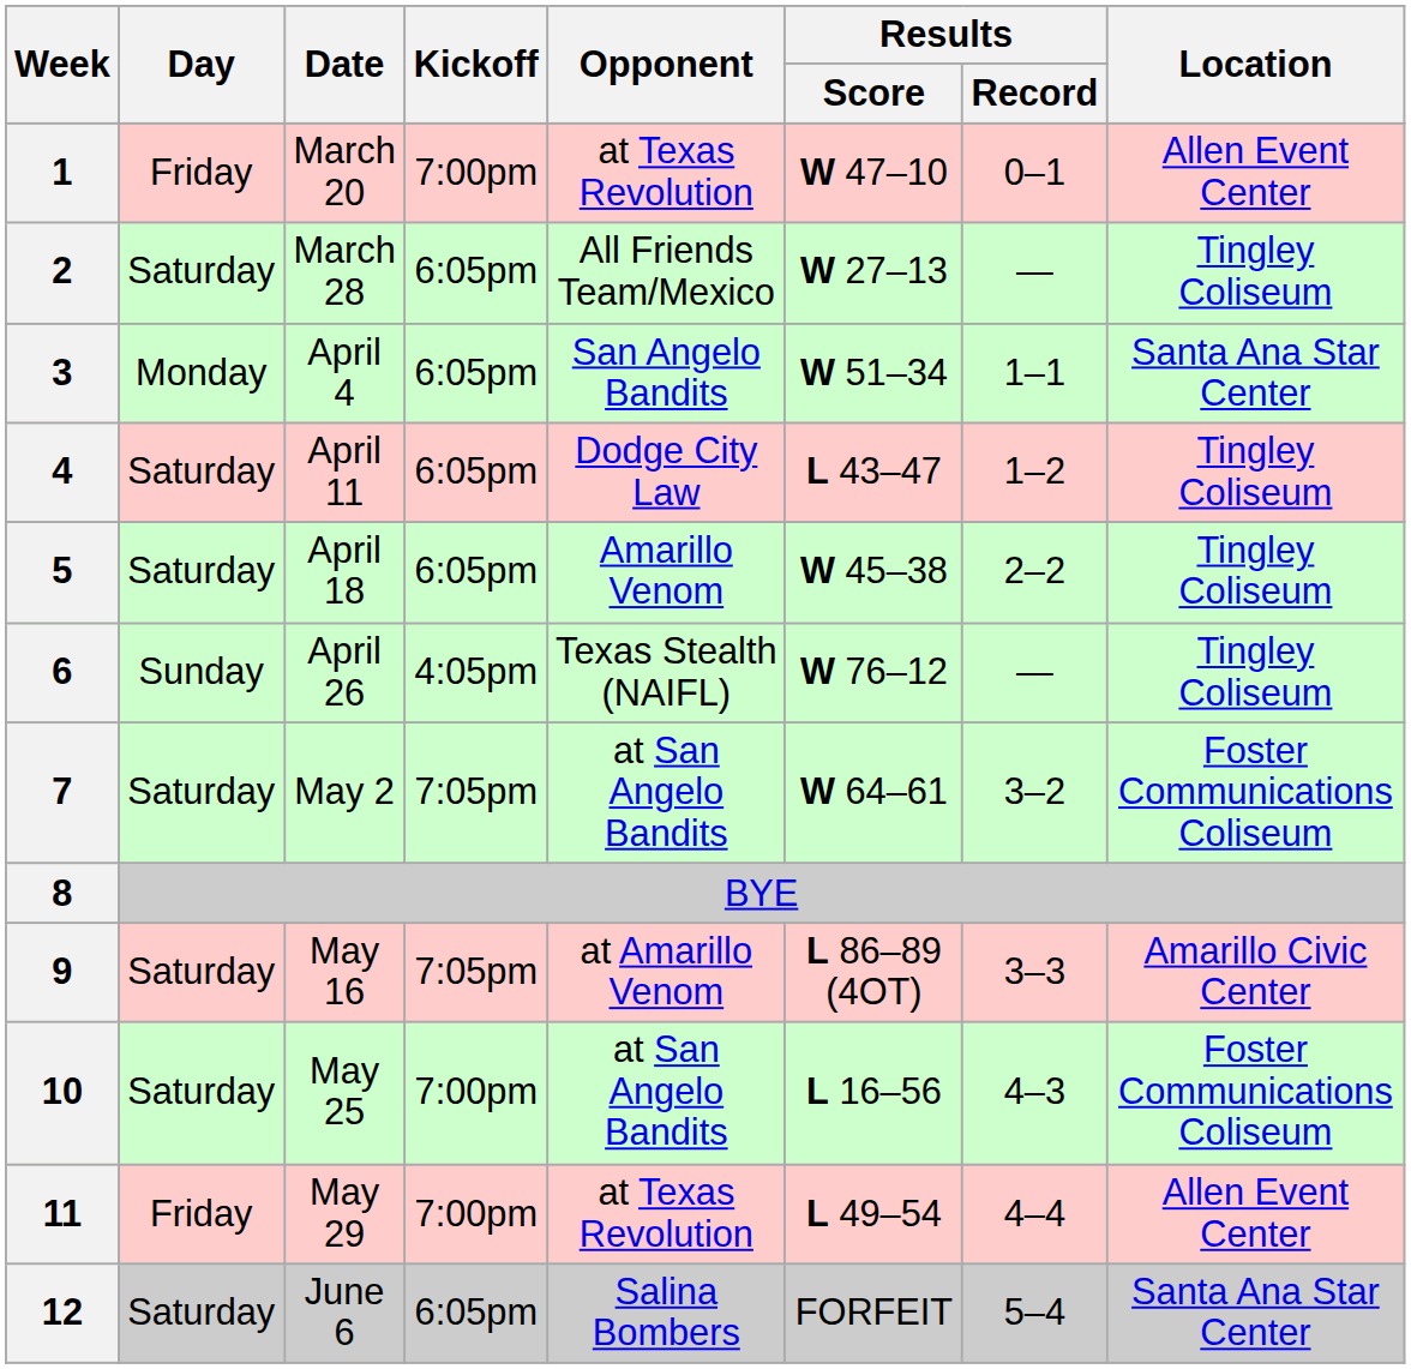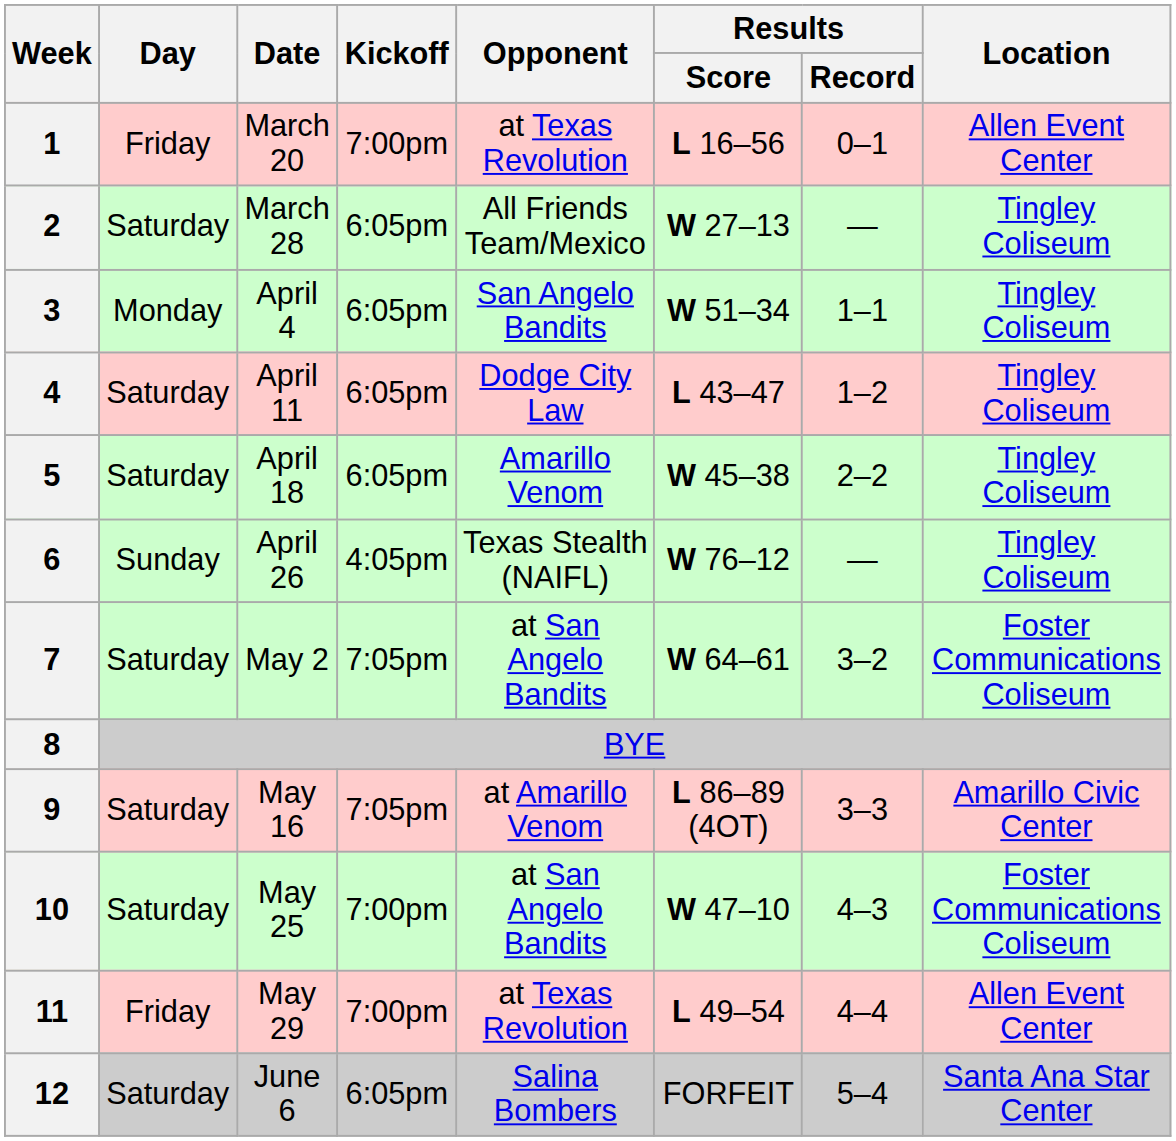1 | Results / Score: W 47–10 -> L 16–56
3 | Location: Santa Ana Star Center -> Tingley Coliseum
10 | Results / Score: L 16–56 -> W 47–10
